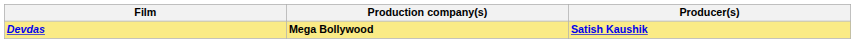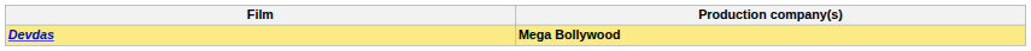- column: Producer(s) | Satish Kaushik
